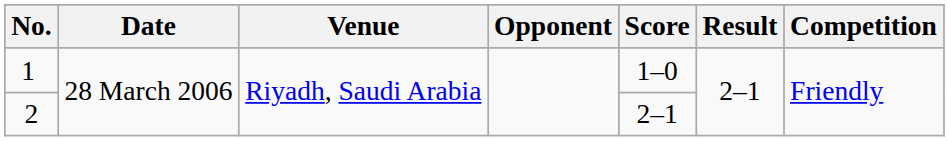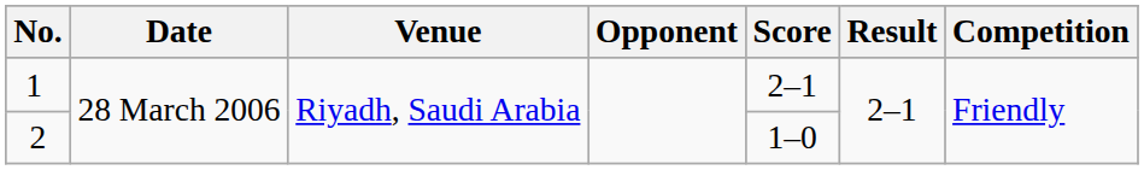1 | Score: 1–0 -> 2–1
2 | Score: 2–1 -> 1–0
